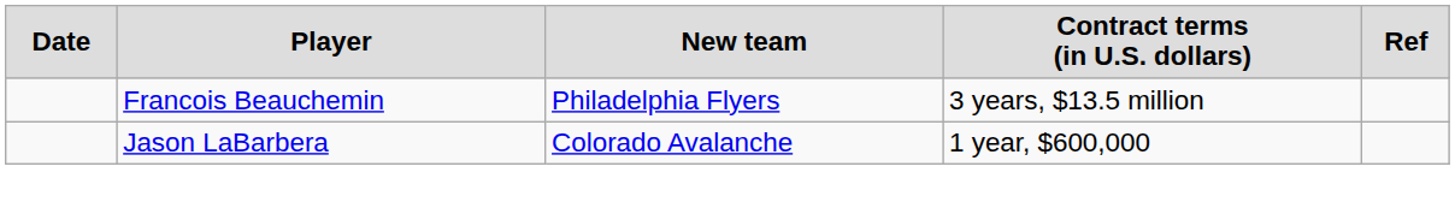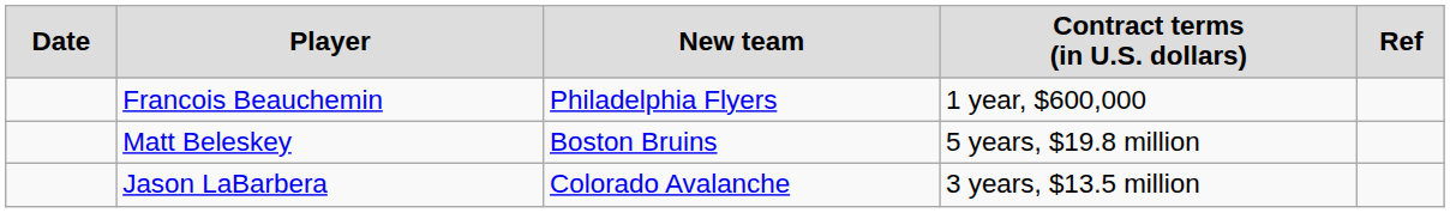Francois Beauchemin | column 4: 3 years, $13.5 million -> 1 year, $600,000
+ row: Matt Beleskey | Boston Bruins | 5 years, $19.8 million
Jason LaBarbera | column 4: 1 year, $600,000 -> 3 years, $13.5 million
